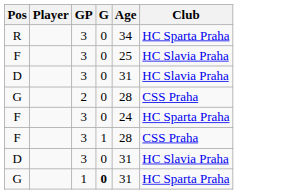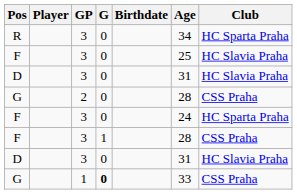+ column: Birthdate
G / 1 | Age: 31 -> 33
G / 1 | Club: HC Sparta Praha -> CSS Praha
